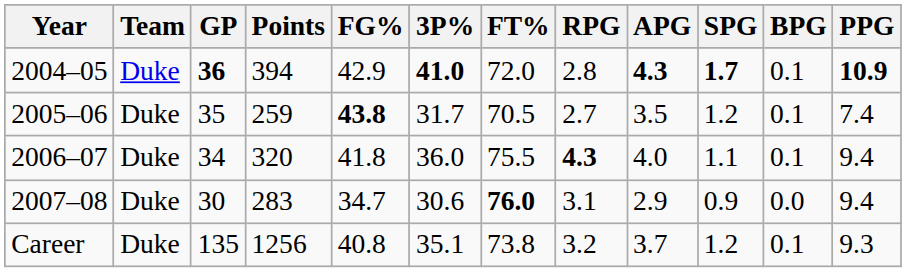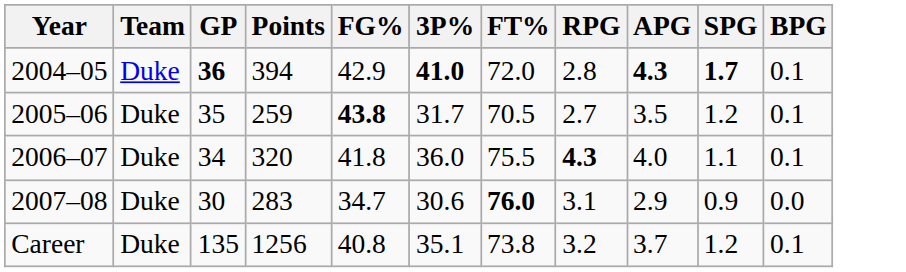- column: PPG | 10.9 | 7.4 | 9.4 | 9.4 | 9.3
